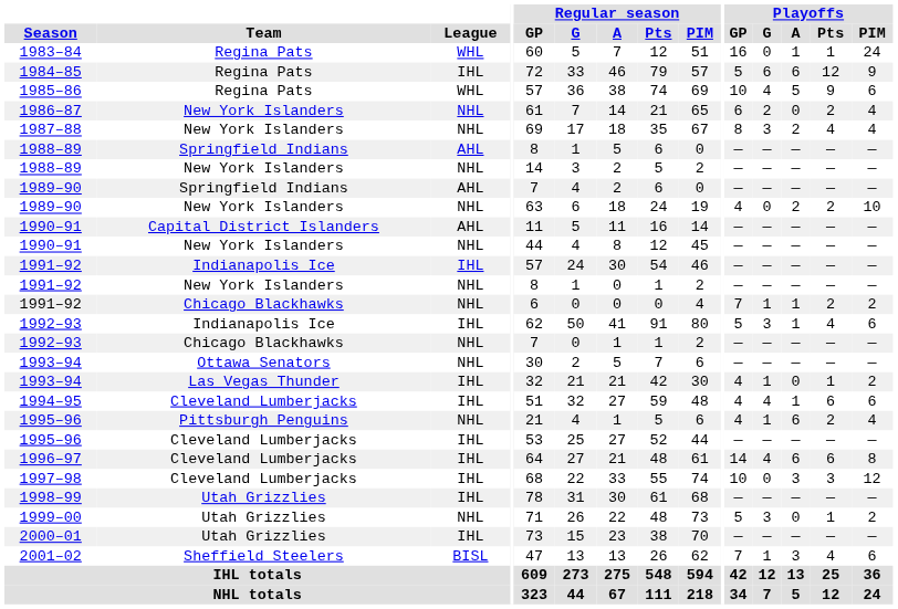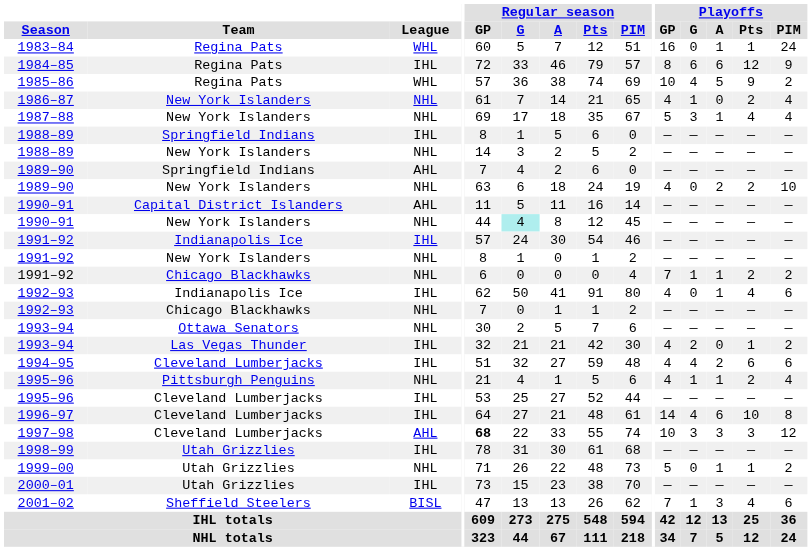1984–85 | Playoffs / GP: 5 -> 8
1985–86 | Playoffs / PIM: 6 -> 2
1986–87 | Playoffs / GP: 6 -> 4
1986–87 | Playoffs / G: 2 -> 1
1987–88 | Playoffs / GP: 8 -> 5
1987–88 | Playoffs / A: 2 -> 1
1988–89 / Springfield Indians | League: AHL -> IHL
1990–91 / New York Islanders | Regular season / G: no background -> paleturquoise background
1992–93 / Indianapolis Ice | Playoffs / GP: 5 -> 4
1992–93 / Indianapolis Ice | Playoffs / G: 3 -> 0
1993–94 / Las Vegas Thunder | Playoffs / G: 1 -> 2
1994–95 | Playoffs / A: 1 -> 2
1995–96 / Pittsburgh Penguins | Playoffs / A: 6 -> 1
1996–97 | Playoffs / Pts: 6 -> 10
1997–98 | League: IHL -> AHL
1997–98 | Regular season / GP: normal -> bold
1997–98 | Playoffs / G: 0 -> 3
1999–00 | Playoffs / G: 3 -> 0
1999–00 | Playoffs / A: 0 -> 1
